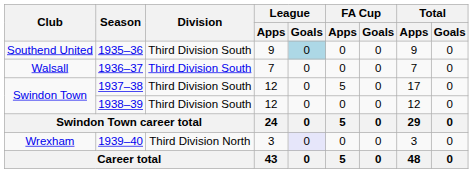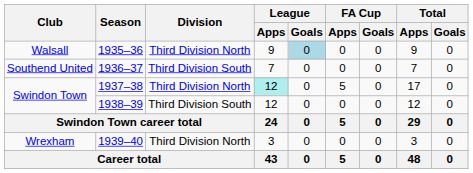1935–36 | Club: Southend United -> Walsall
1935–36 | Division: Third Division South -> Third Division North
1936–37 | Club: Walsall -> Southend United
1937–38 | Division: Third Division South -> Third Division North
1937–38 | League / Apps: no background -> paleturquoise background
1939–40 | League / Goals: lavender background -> no background
